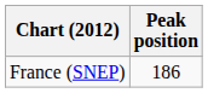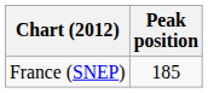France (SNEP) | Peak position: 186 -> 185
